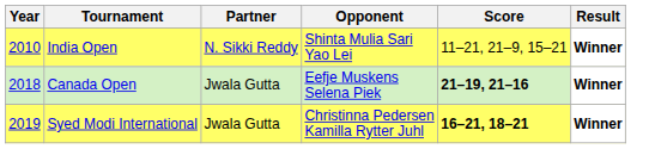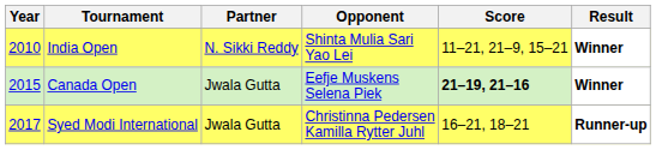Canada Open | Year: 2018 -> 2015
Syed Modi International | Year: 2019 -> 2017
Syed Modi International | Score: bold -> normal
Syed Modi International | Result: Winner -> Runner-up
